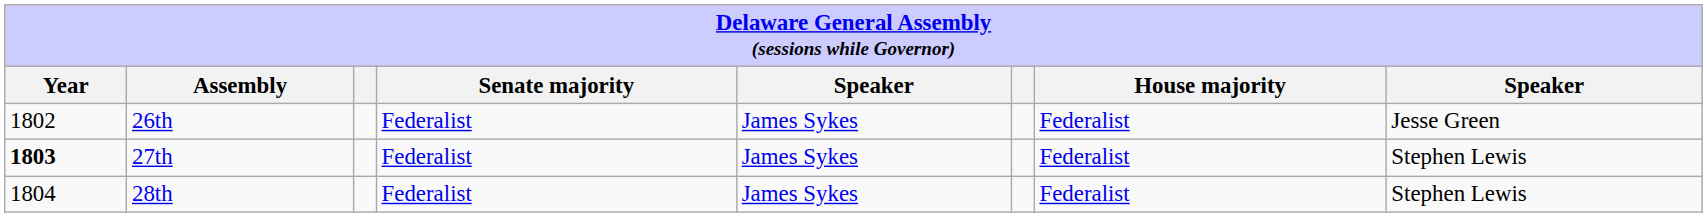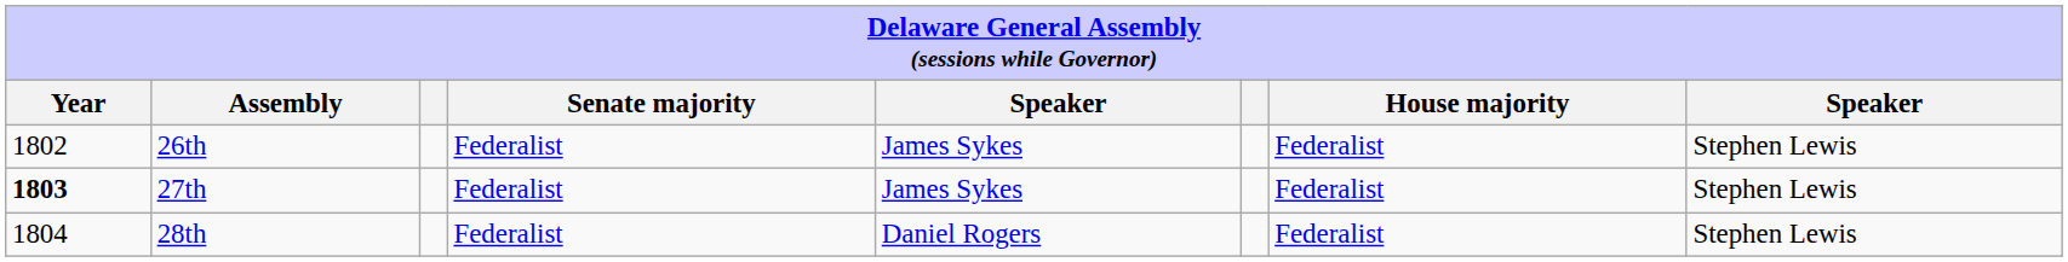26th | column 8: Jesse Green -> Stephen Lewis
28th | column 5: James Sykes -> Daniel Rogers
